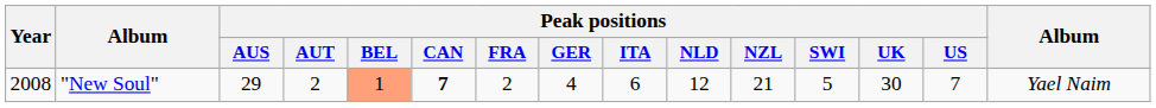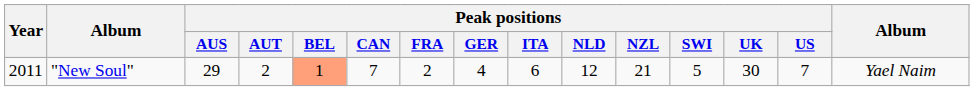"New Soul" | Year: 2008 -> 2011
"New Soul" | Peak positions / CAN: bold -> normal
